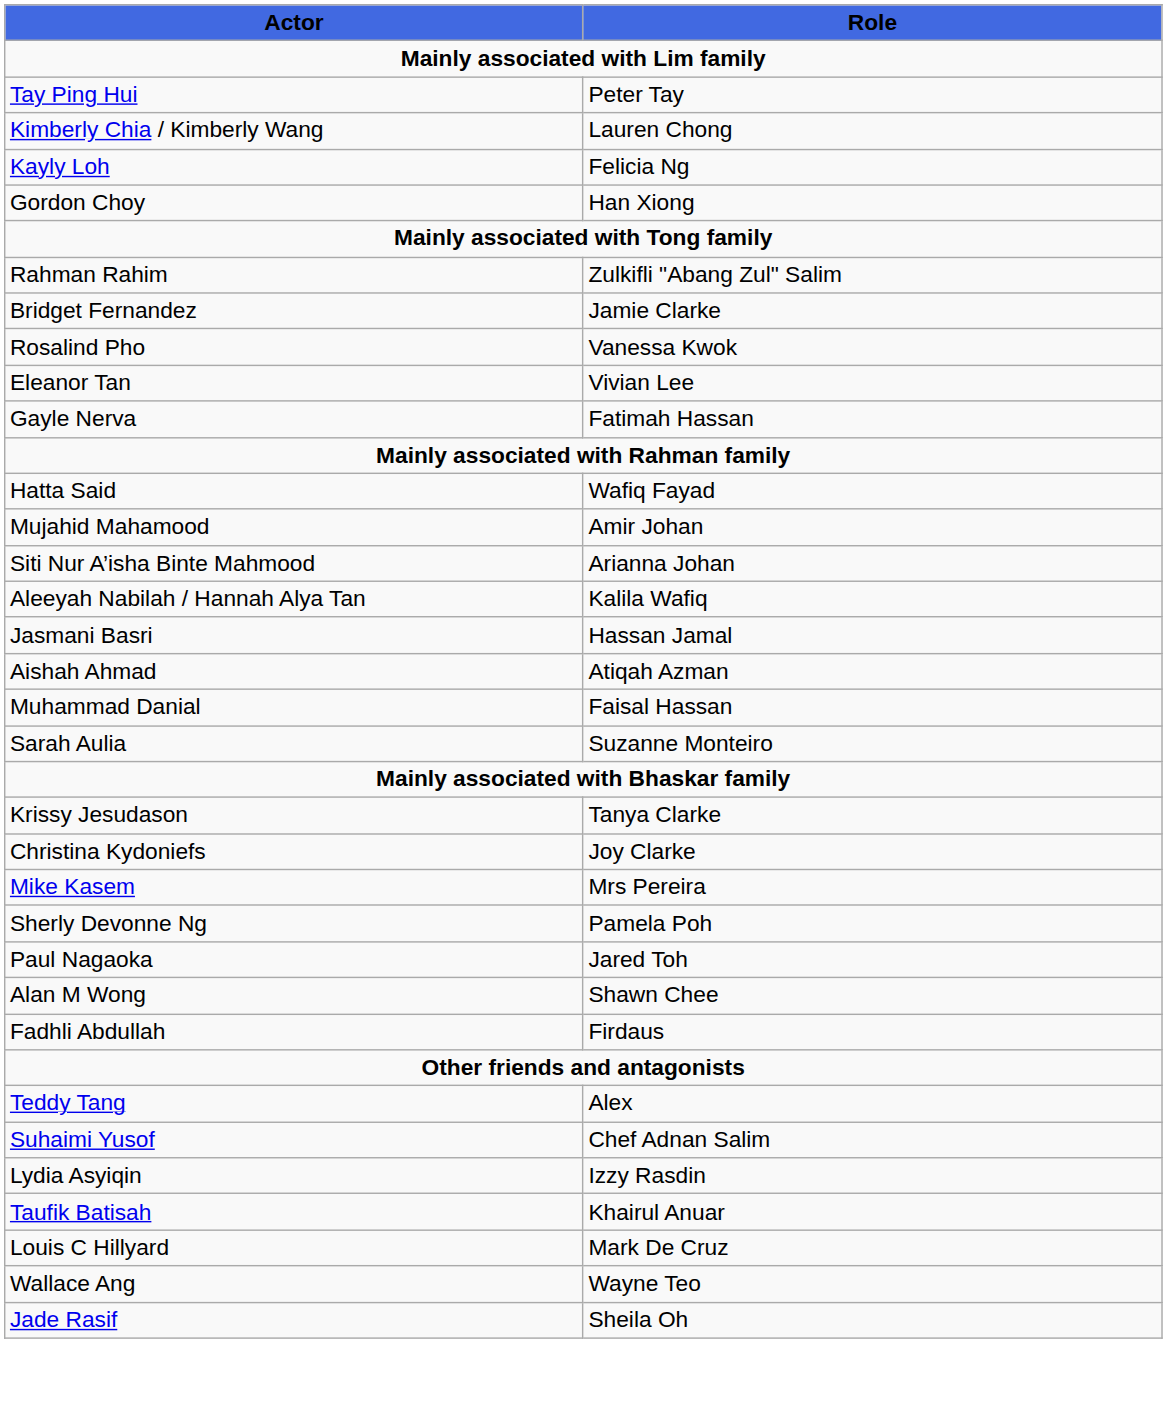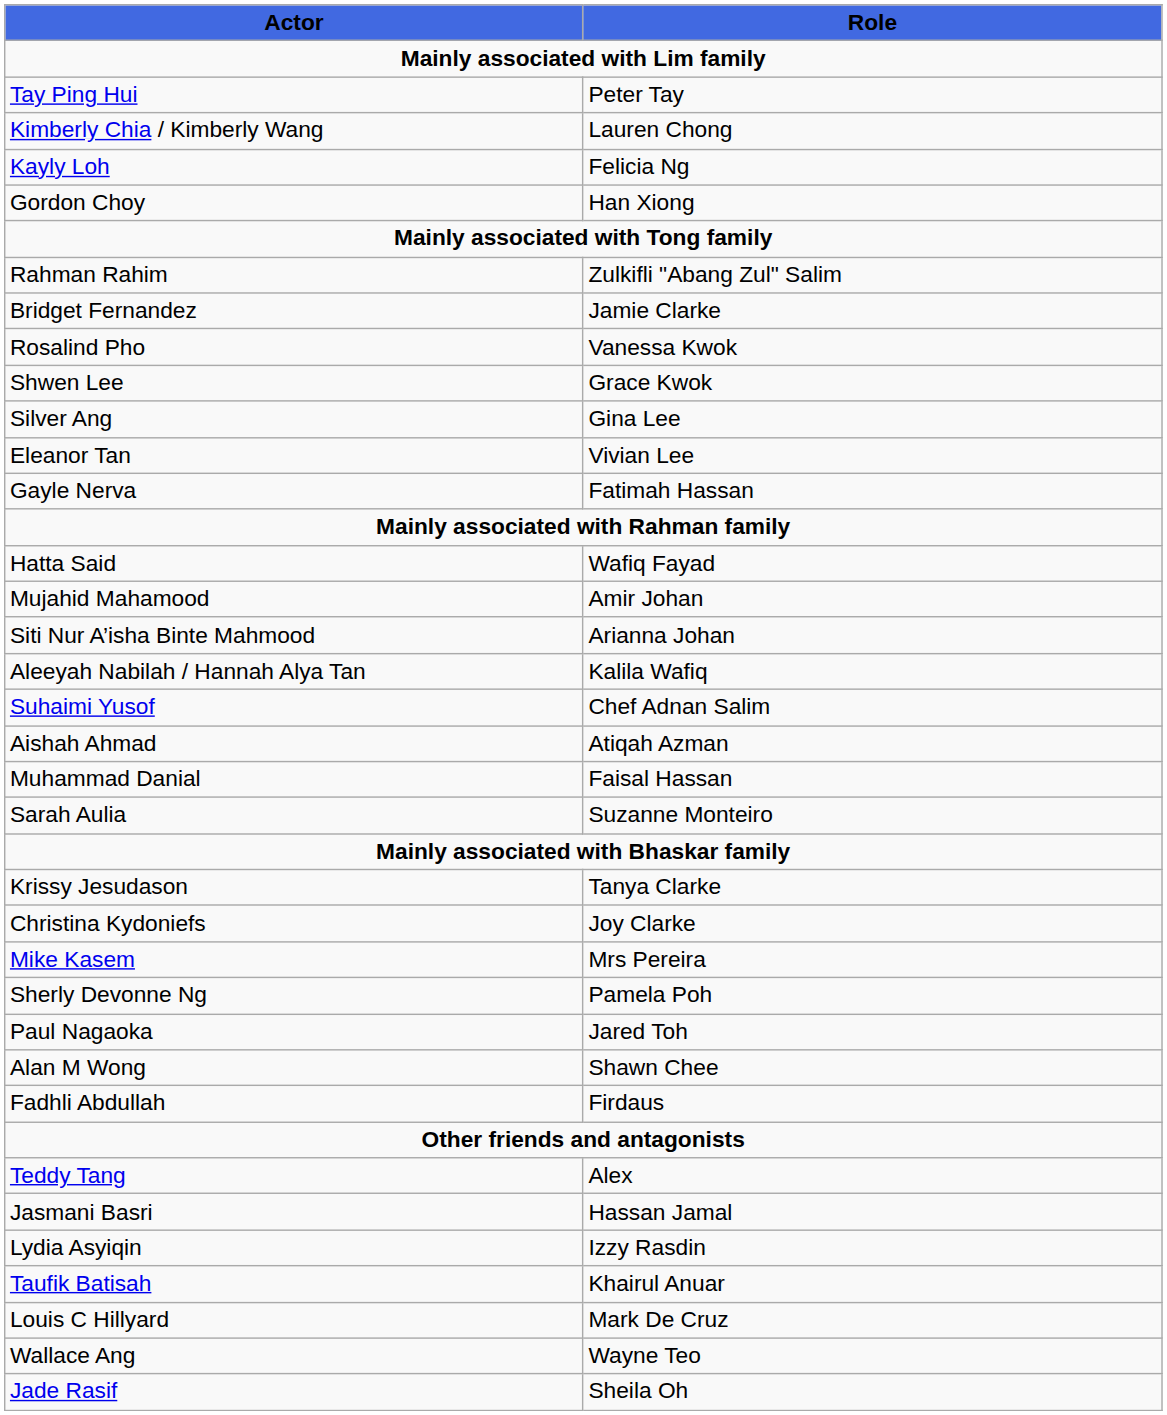+ row: Shwen Lee | Grace Kwok
+ row: Silver Ang | Gina Lee
rows swapped: Jasmani Basri <-> Suhaimi Yusof
